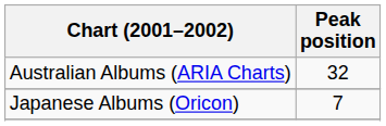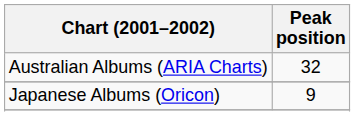Japanese Albums (Oricon) | Peak position: 7 -> 9
